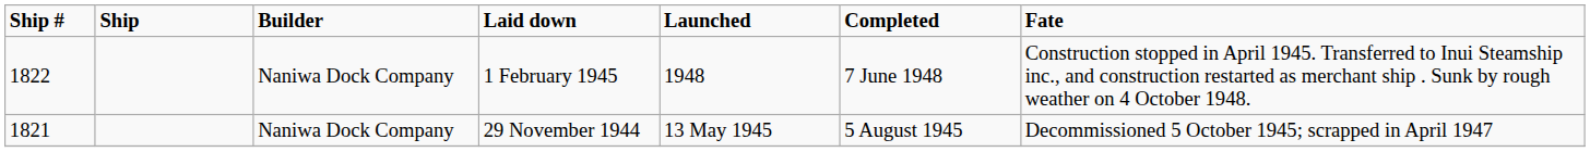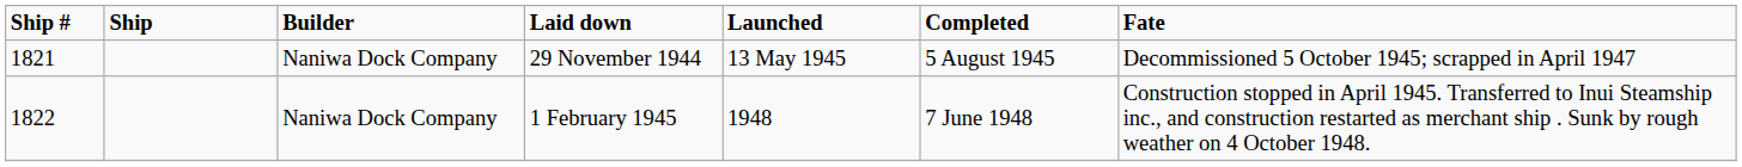rows swapped: 29 November 1944 <-> 1 February 1945
